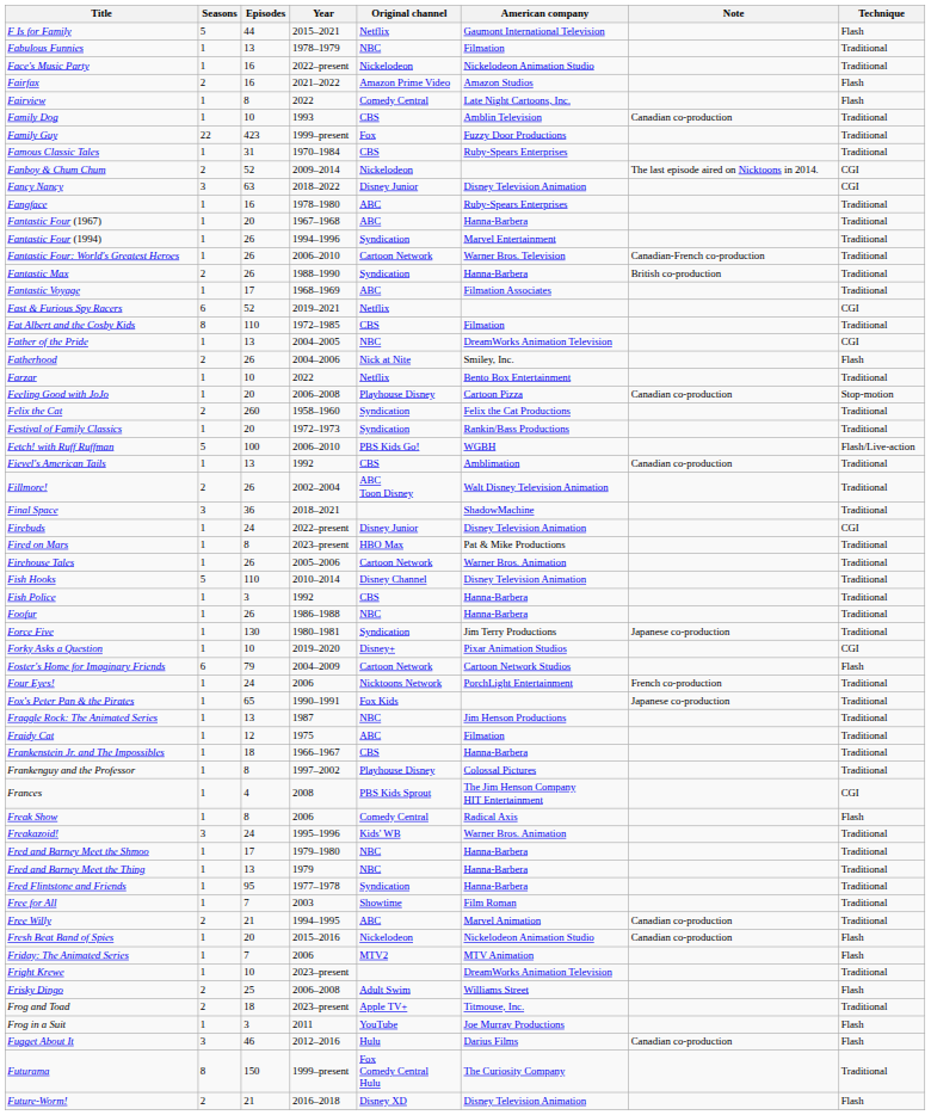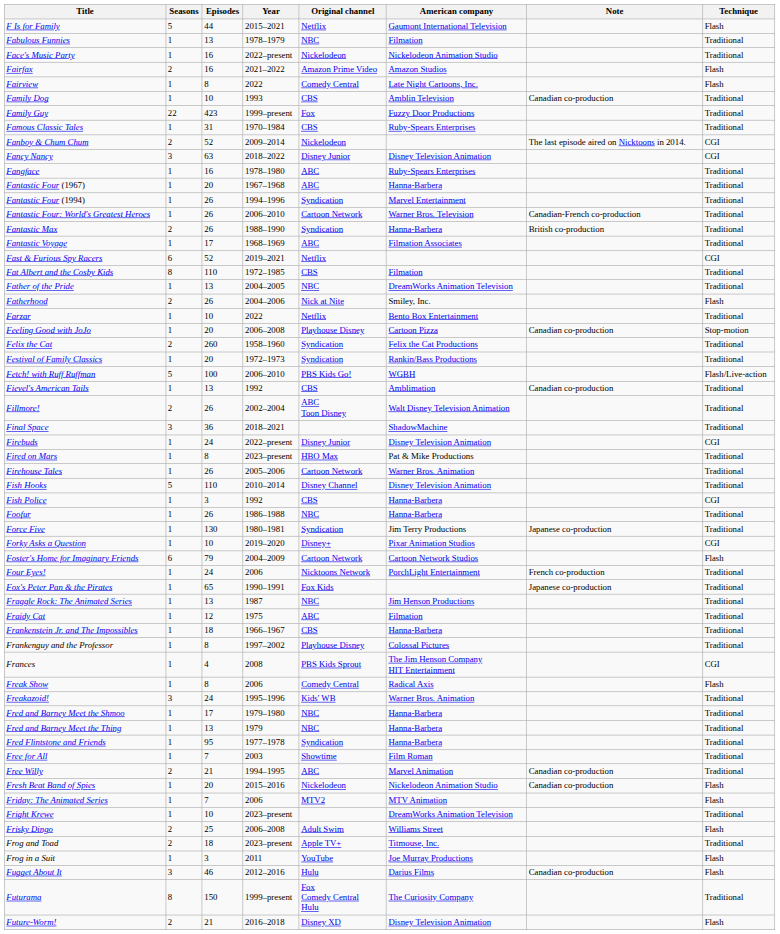Father of the Pride | Technique: CGI -> Traditional
Fish Police | Technique: Traditional -> CGI
